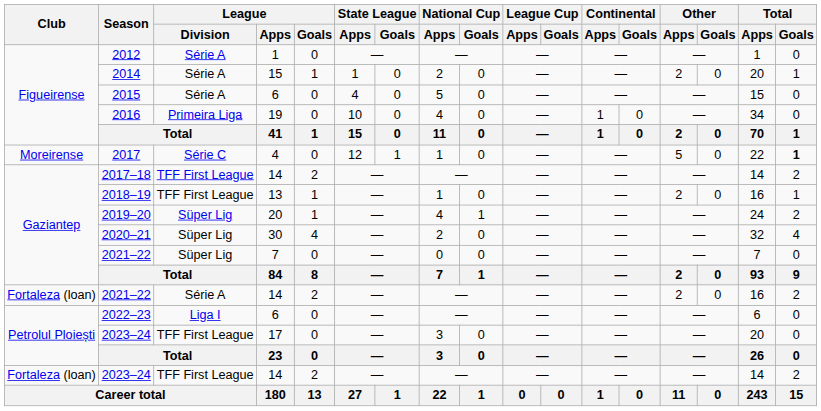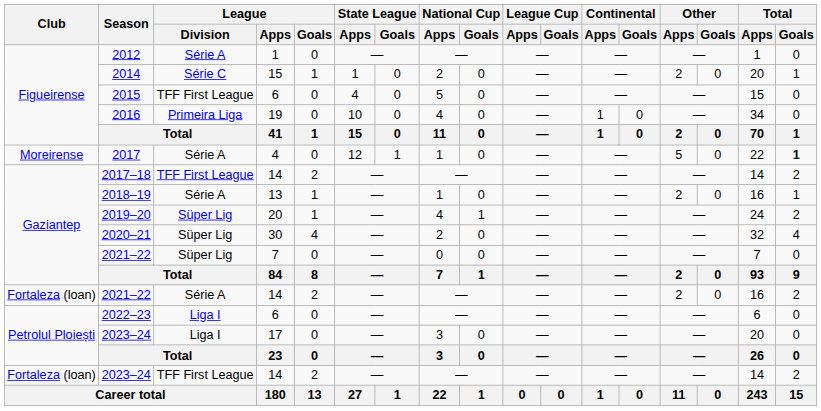2014 | League / Division: Série A -> Série C
2015 | League / Division: Série A -> TFF First League
2017 | League / Division: Série C -> Série A
2018–19 | League / Division: TFF First League -> Série A
2023–24 / 17 | League / Division: TFF First League -> Liga I
